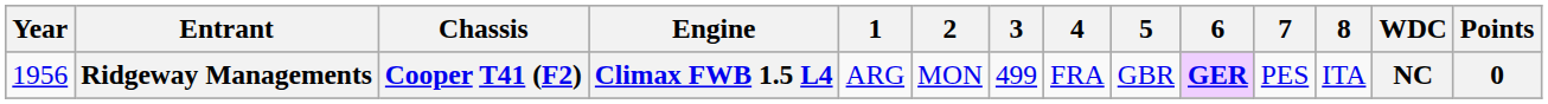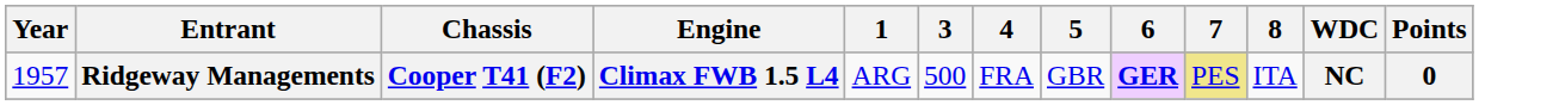- column: 2 | MON
Ridgeway Managements | Year: 1956 -> 1957
Ridgeway Managements | 3: 499 -> 500
Ridgeway Managements | 7: no background -> khaki background
